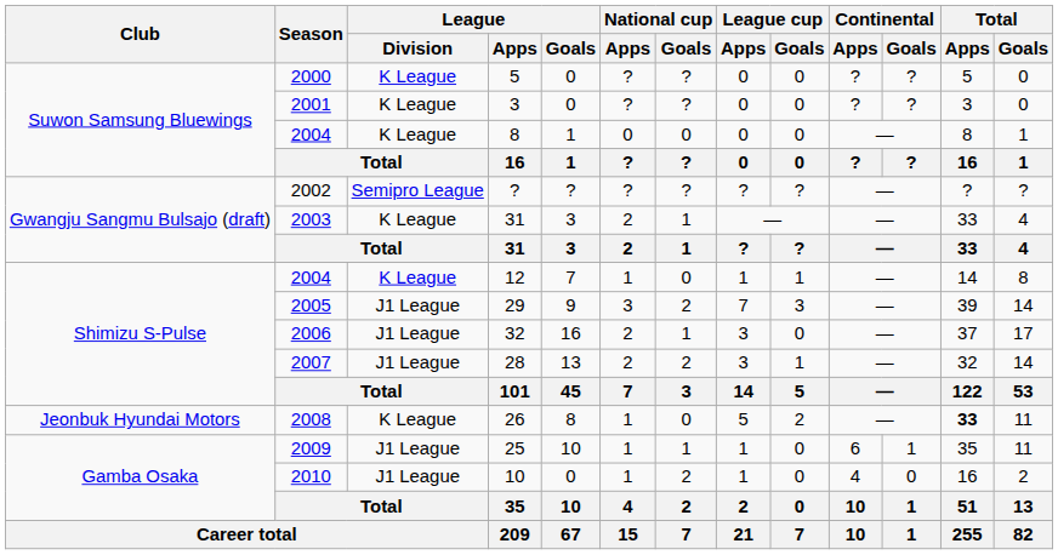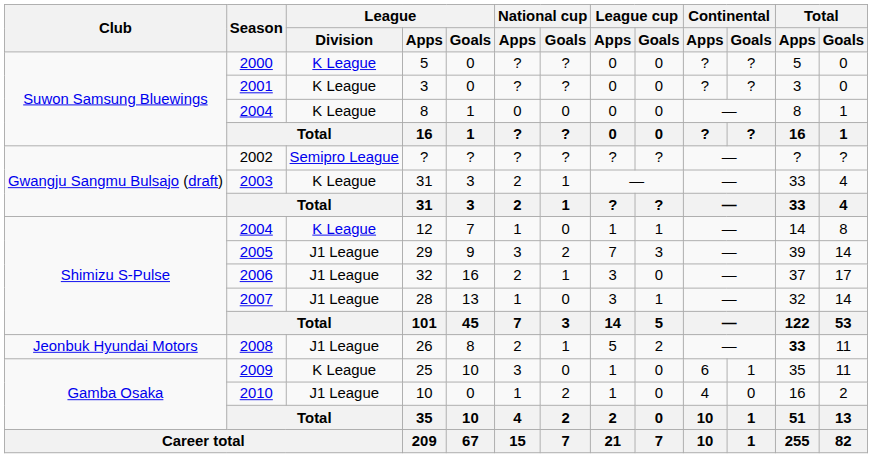28 | National cup / Apps: 2 -> 1
28 | National cup / Goals: 2 -> 0
26 | League / Division: K League -> J1 League
26 | National cup / Apps: 1 -> 2
26 | National cup / Goals: 0 -> 1
25 | League / Division: J1 League -> K League
25 | National cup / Apps: 1 -> 3
25 | National cup / Goals: 1 -> 0
